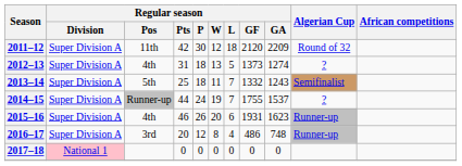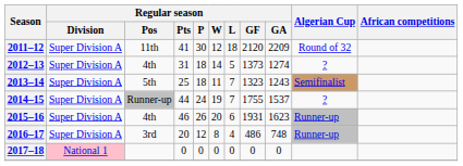2011–12 | Regular season / Pts: 42 -> 41
2012–13 | Regular season / W: 13 -> 14
2013–14 | Regular season / GF: 1332 -> 1323
